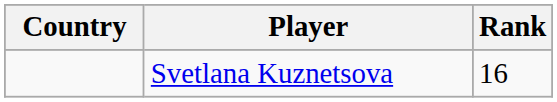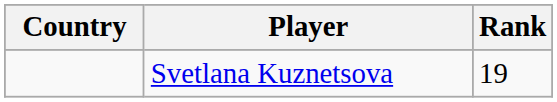Svetlana Kuznetsova | Rank: 16 -> 19
